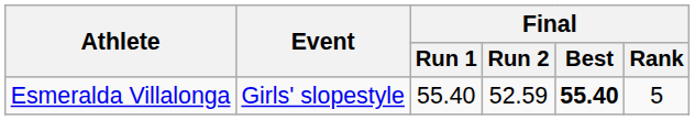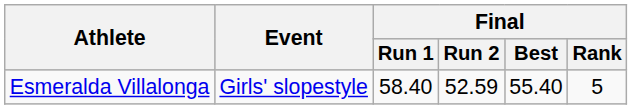Esmeralda Villalonga | Final / Run 1: 55.40 -> 58.40
Esmeralda Villalonga | Final / Best: bold -> normal
